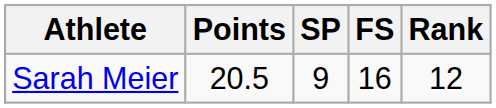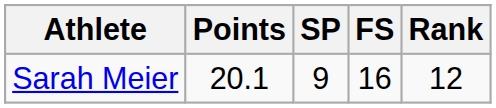Sarah Meier | Points: 20.5 -> 20.1
